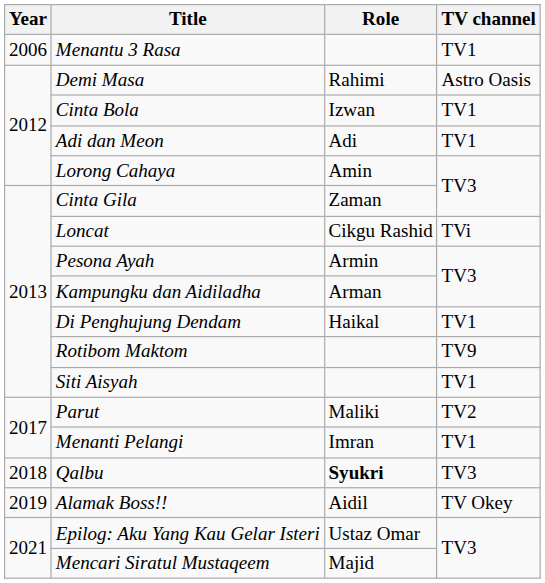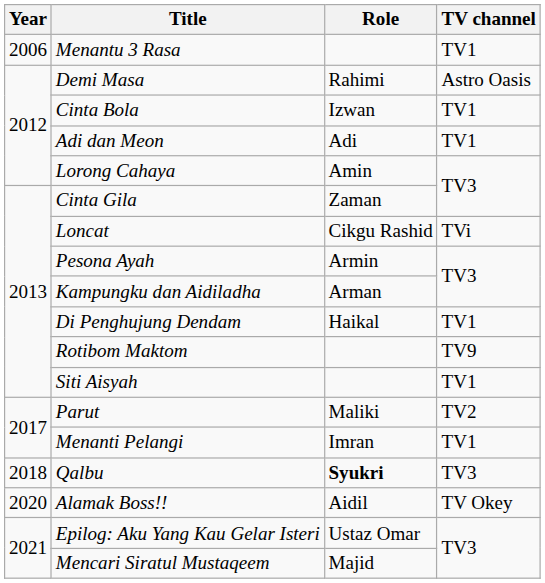Alamak Boss!! | Year: 2019 -> 2020
